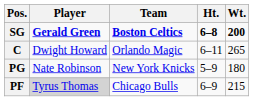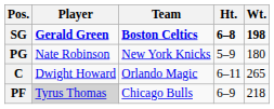SG | Wt.: 200 -> 198
rows swapped: C <-> PG
PF | Wt.: 215 -> 218
